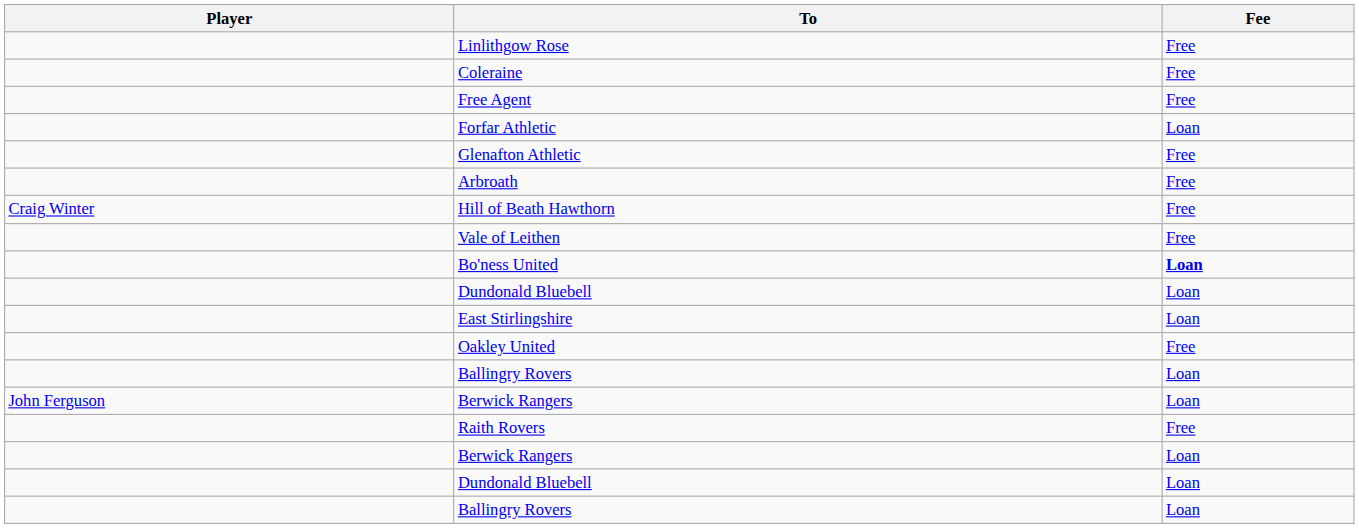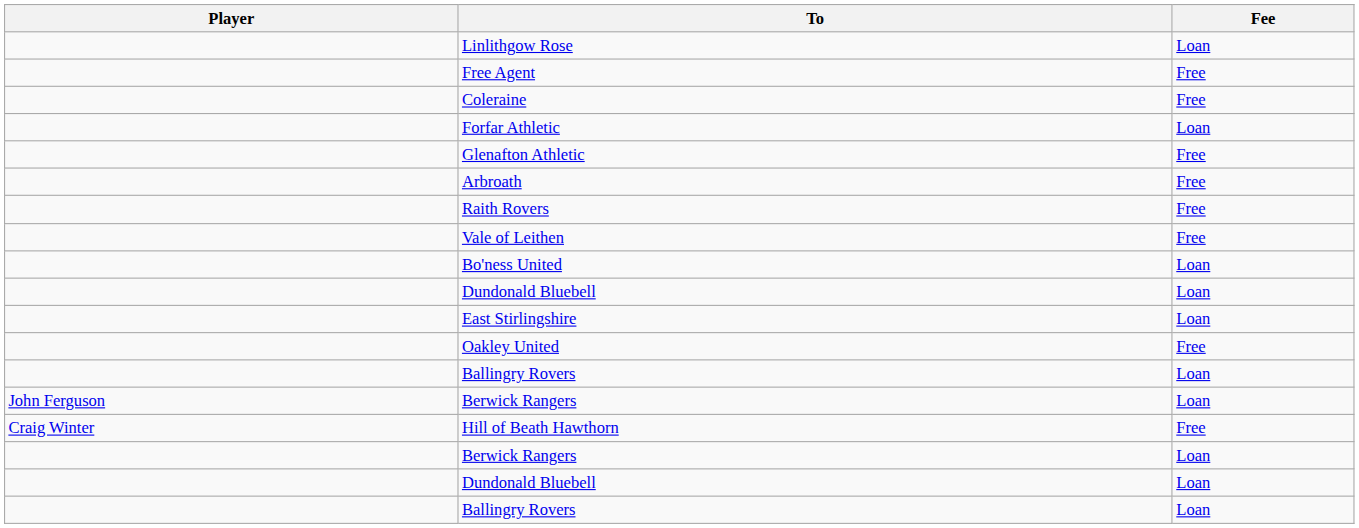Linlithgow Rose | Fee: Free -> Loan
rows swapped: Coleraine <-> Free Agent
rows swapped: Raith Rovers <-> Hill of Beath Hawthorn
Bo'ness United | Fee: bold -> normal
